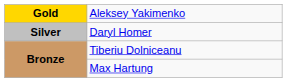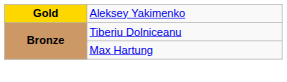- row: Silver | Daryl Homer
